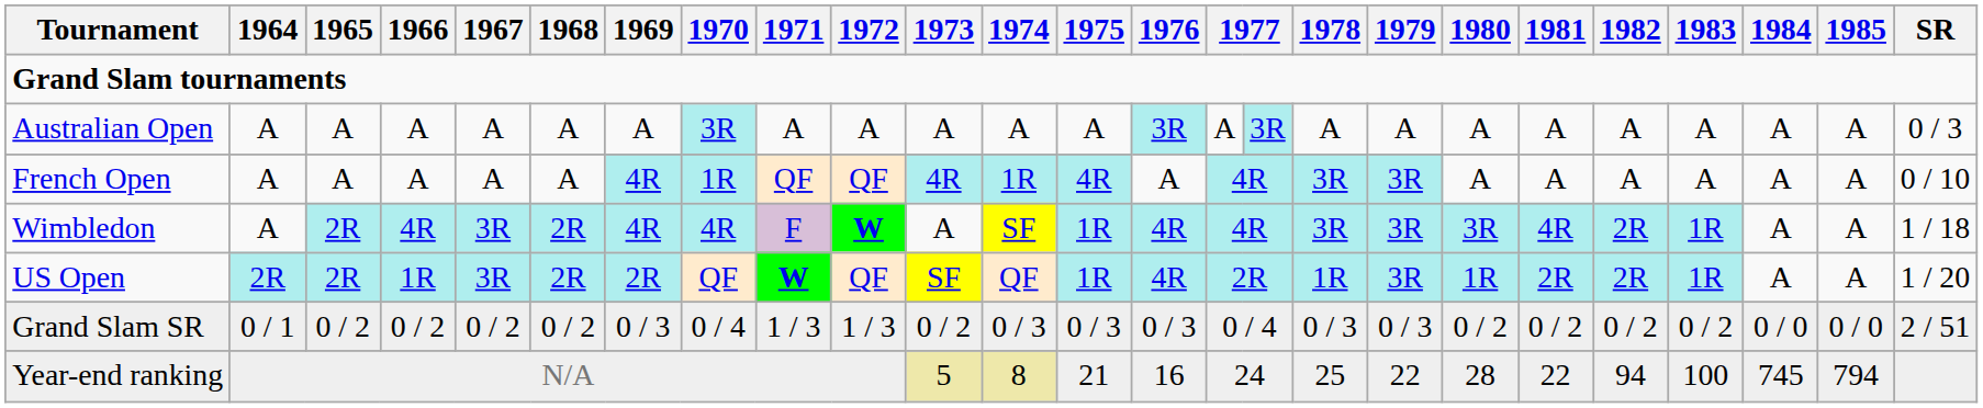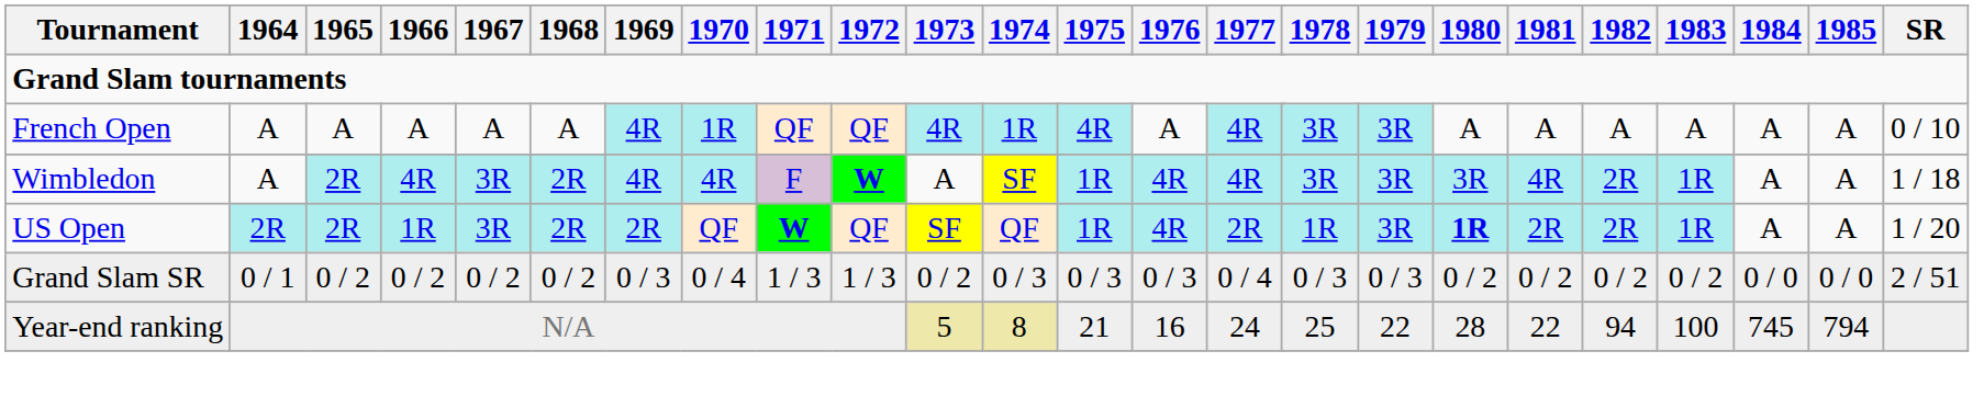- row: Australian Open | A | A | A | A | A | A | 3R | A | A | A | A | A | 3R | A | 3R | A | A | A | A | A | A | A | A | 0 / 3
US Open | 1980: normal -> bold
